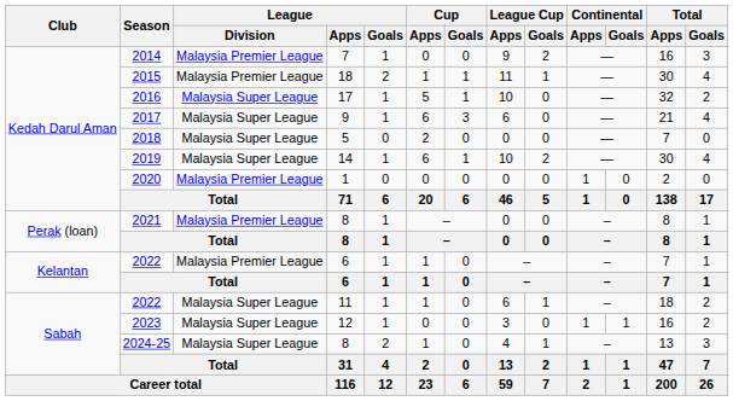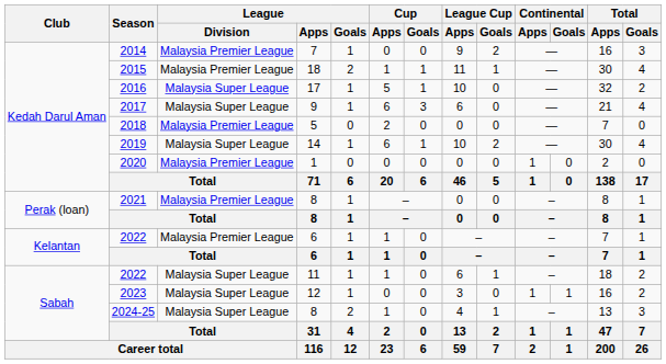2018 | League / Division: Malaysia Super League -> Malaysia Premier League
